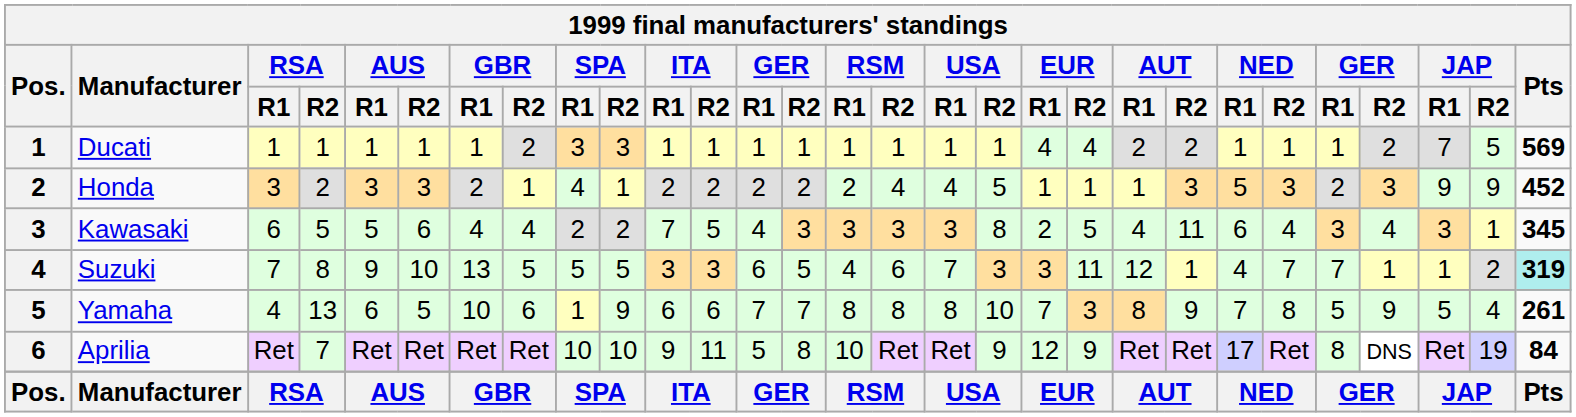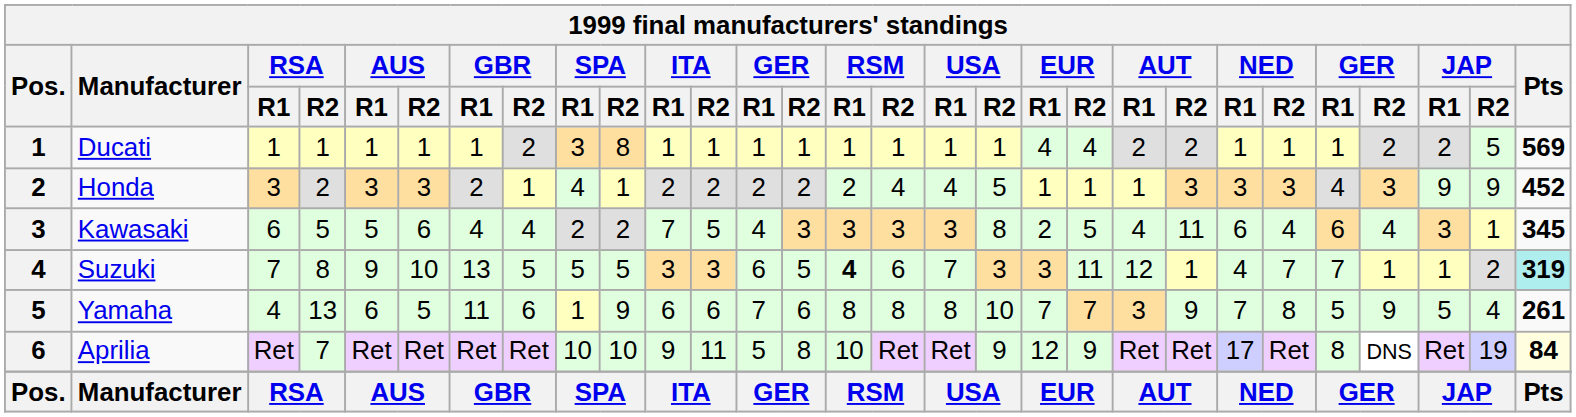Ducati | SPA / R2: 3 -> 8
Ducati | JAP / R1: 7 -> 2
Honda | NED / R1: 5 -> 3
Honda | column 25: 2 -> 4
Kawasaki | column 25: 3 -> 6
Suzuki | RSM / R1: normal -> bold
Yamaha | GBR / R1: 10 -> 11
Yamaha | column 14: 7 -> 6
Yamaha | EUR / R2: 3 -> 7
Yamaha | AUT / R1: 8 -> 3
Aprilia | Pts: no background -> lightyellow background
